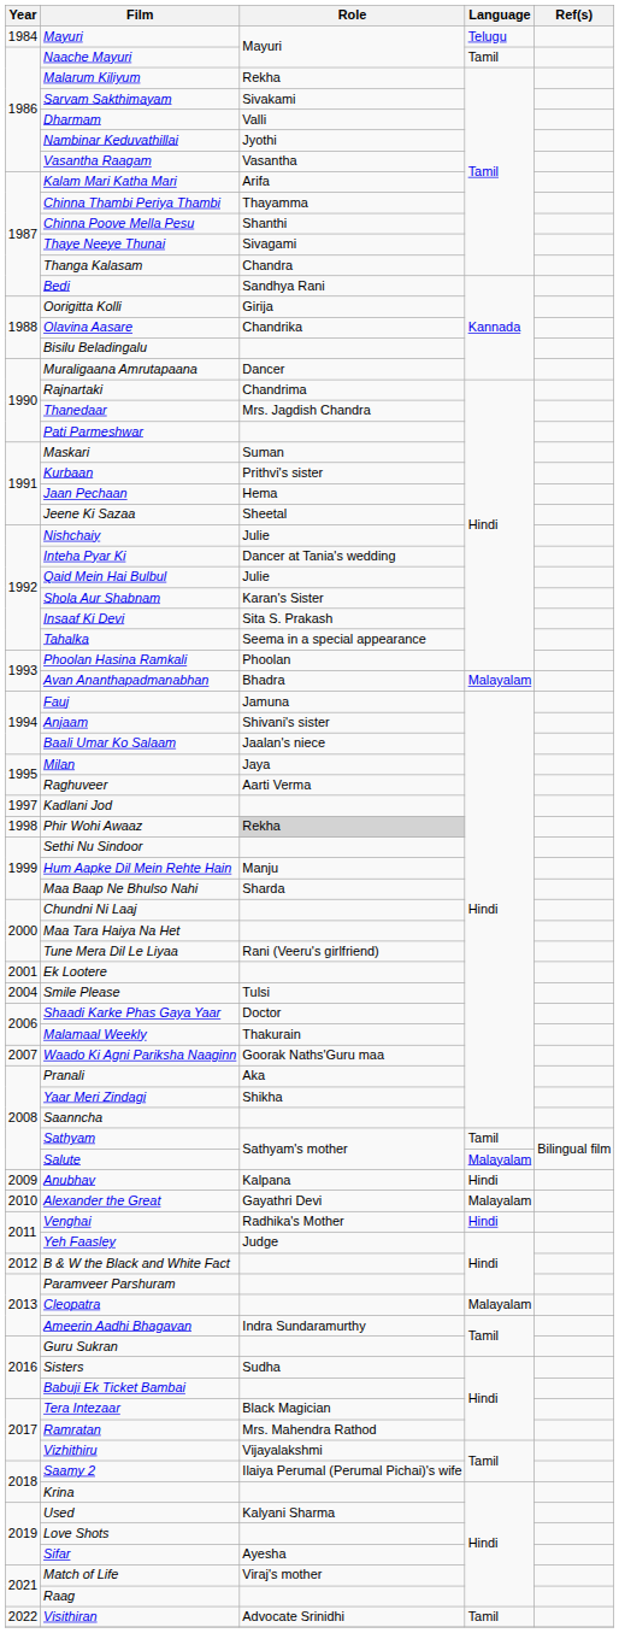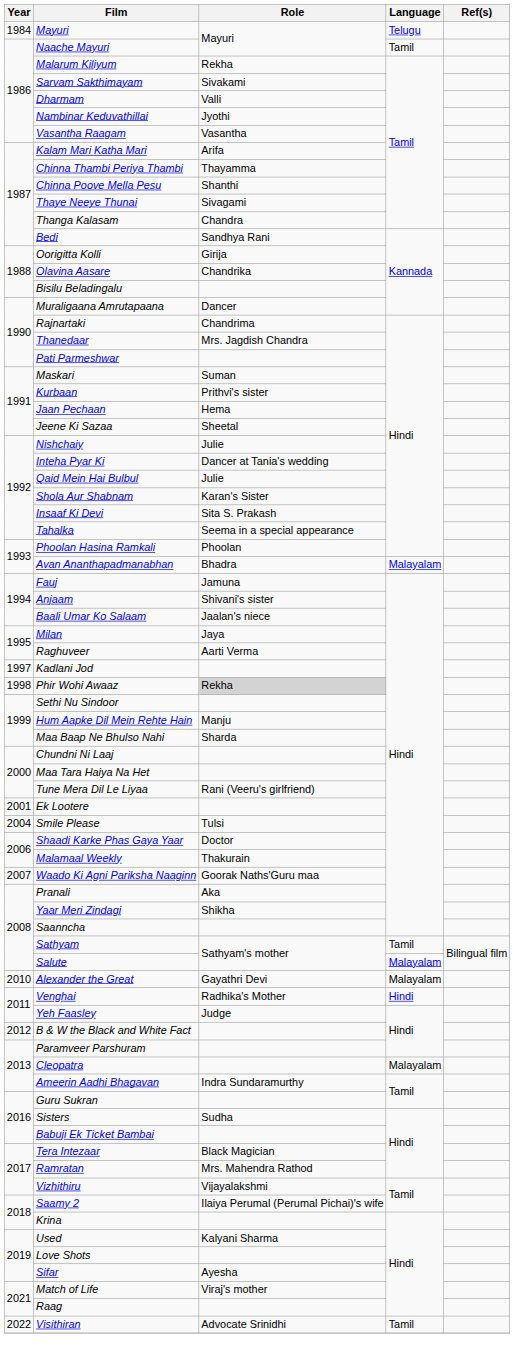- row: 2009 | Anubhav | Kalpana | Hindi
